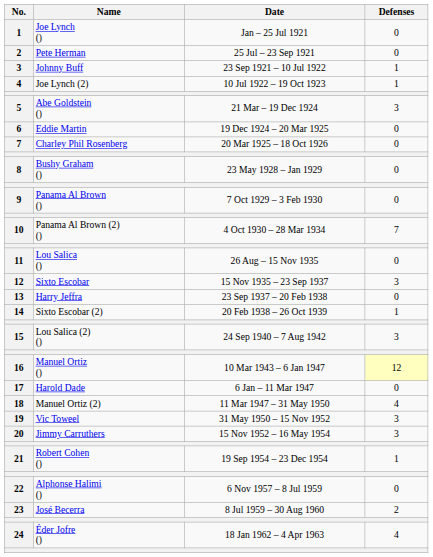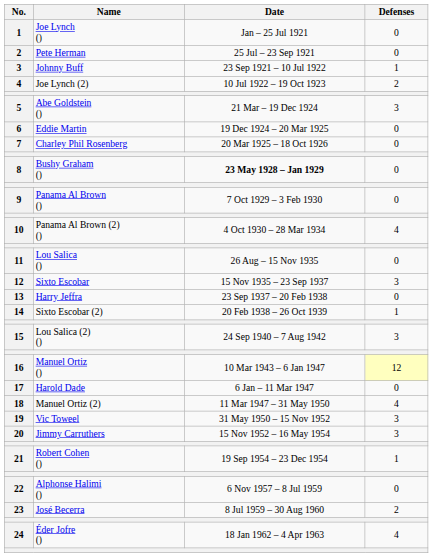Joe Lynch (2) | Defenses: 1 -> 2
Bushy Graham () | Date: normal -> bold
Panama Al Brown (2) () | Defenses: 7 -> 4
